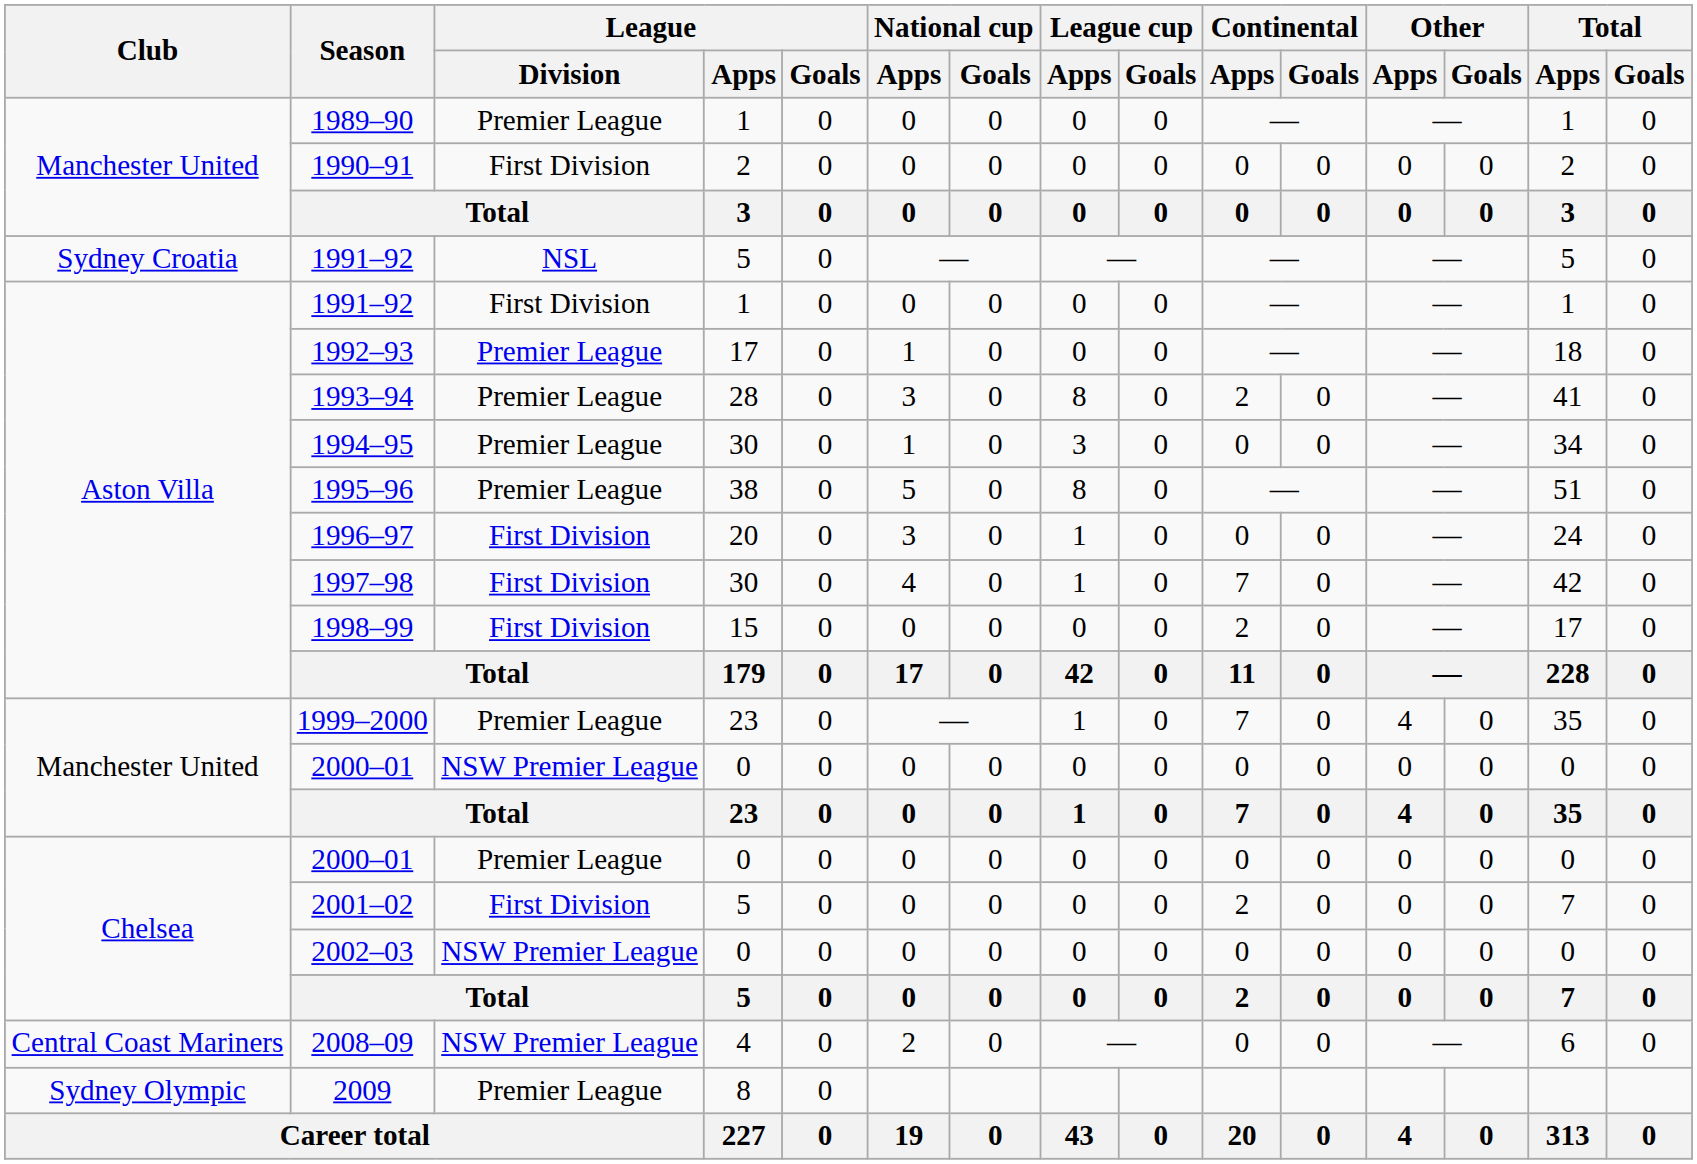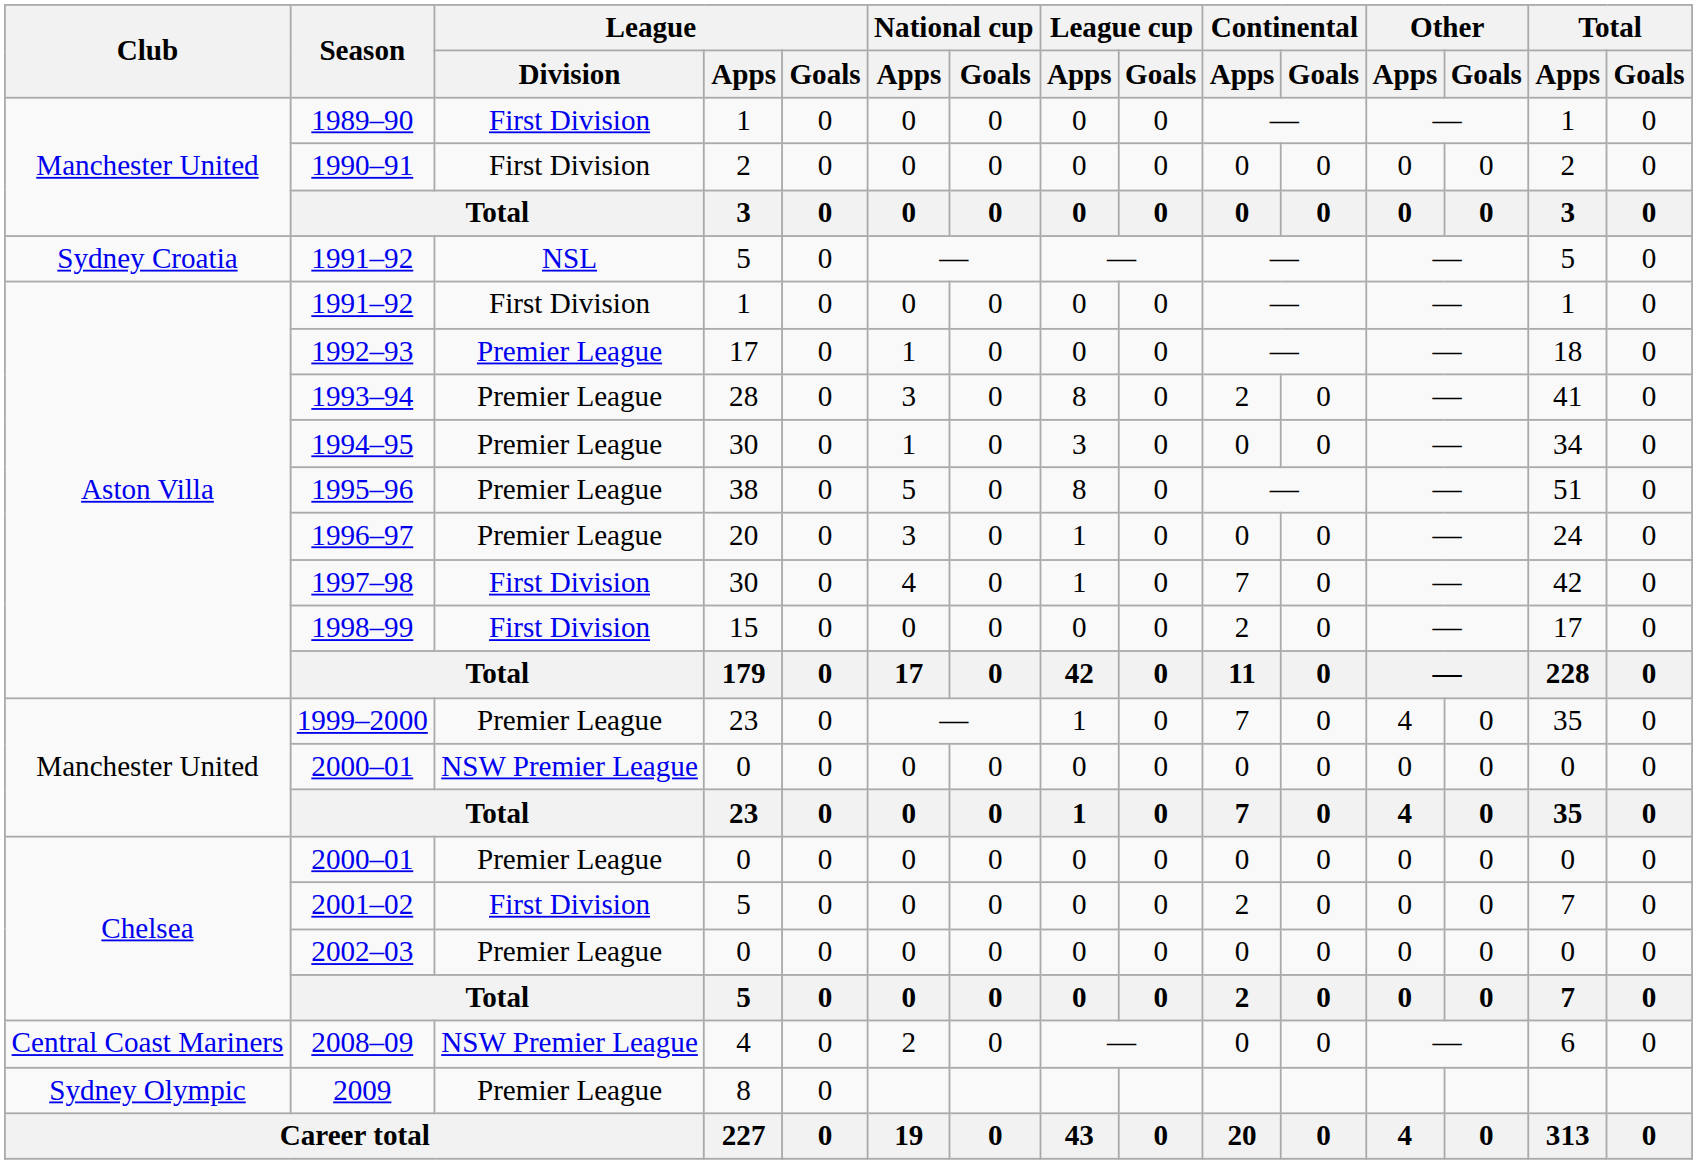1989–90 | League / Division: Premier League -> First Division
1996–97 | League / Division: First Division -> Premier League
2002–03 | League / Division: NSW Premier League -> Premier League
